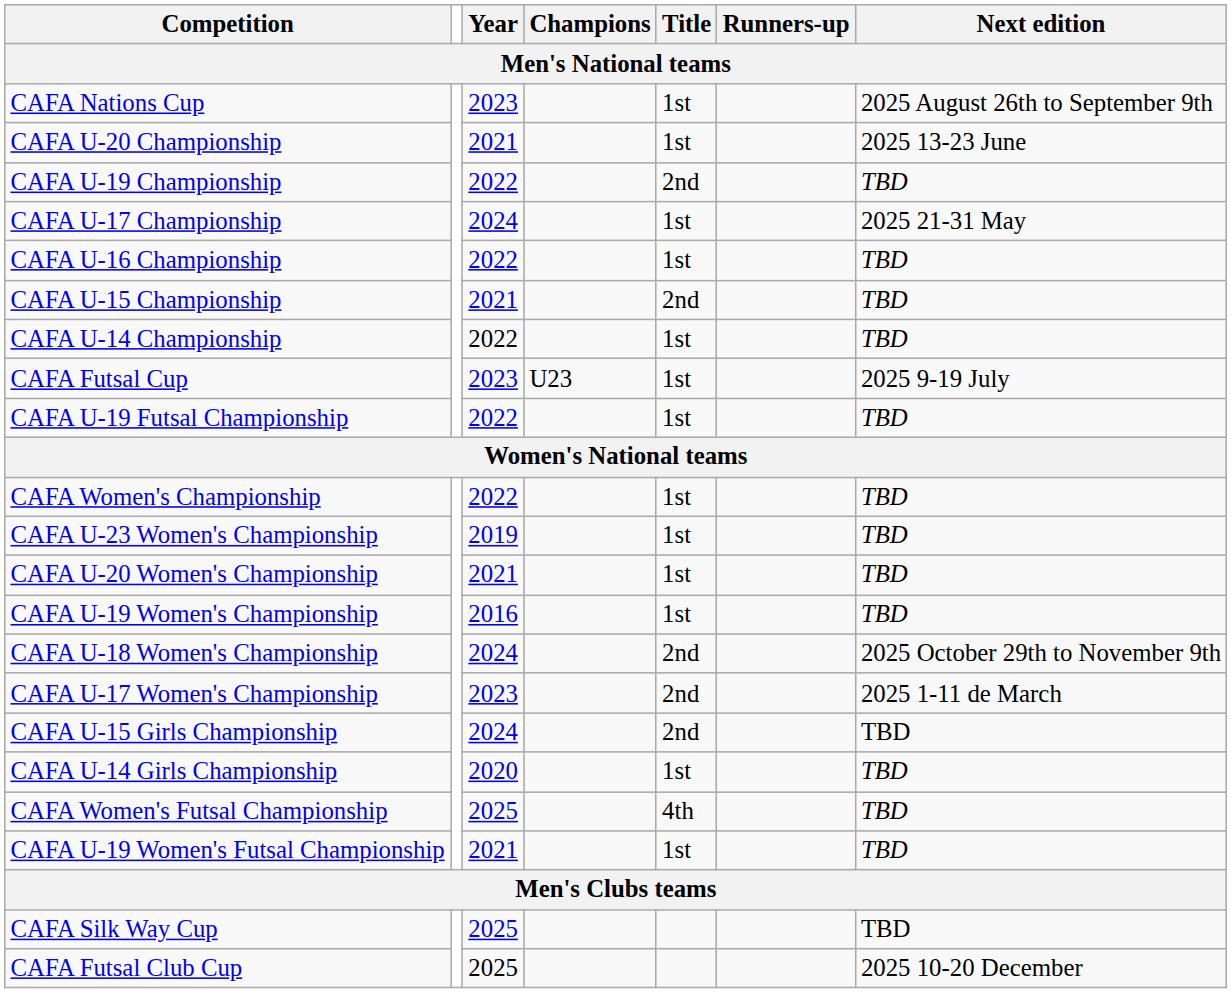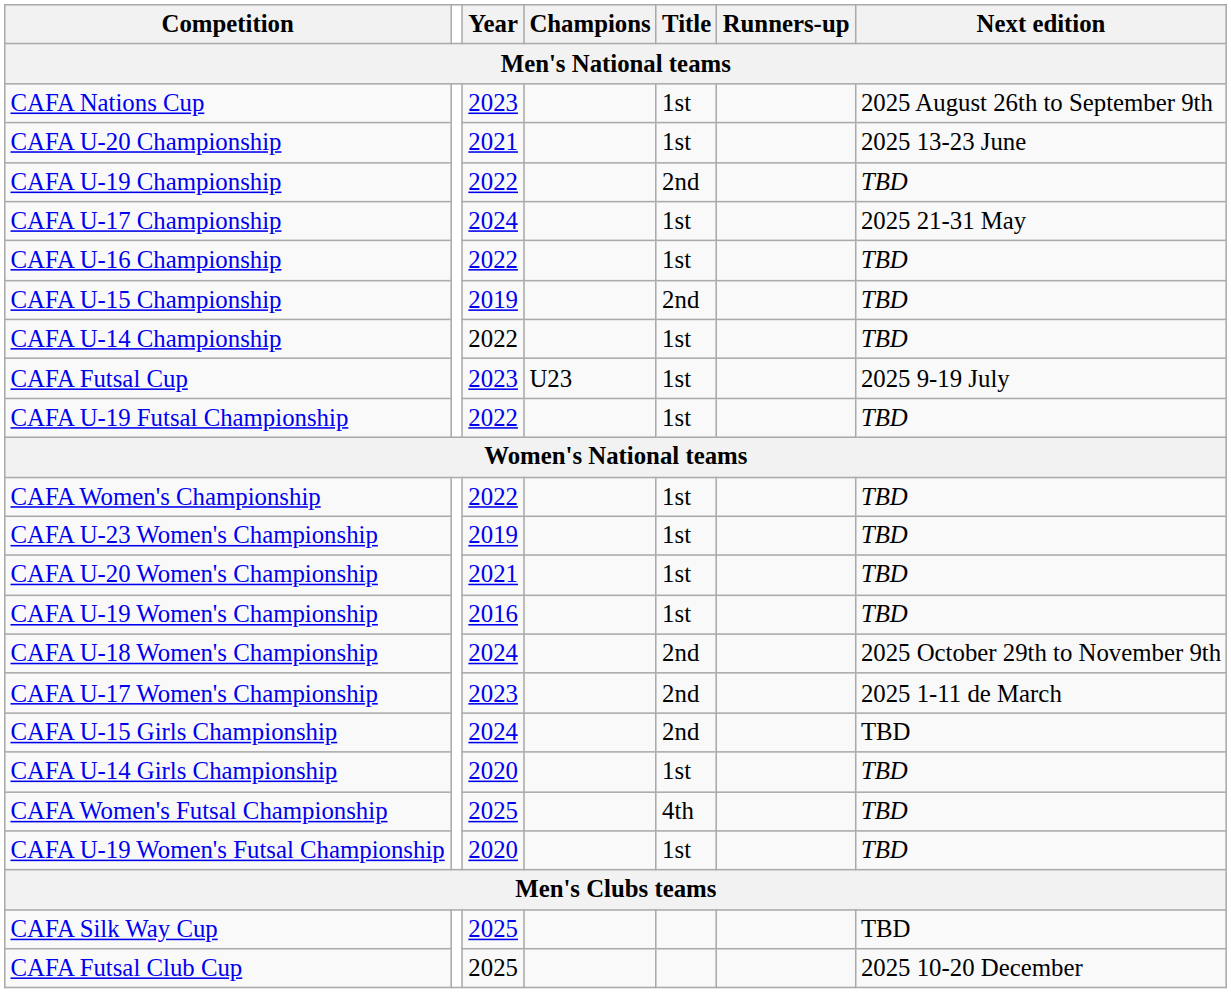CAFA U-15 Championship | Year: 2021 -> 2019
CAFA U-19 Women's Futsal Championship | Year: 2021 -> 2020
